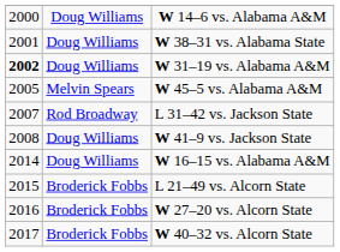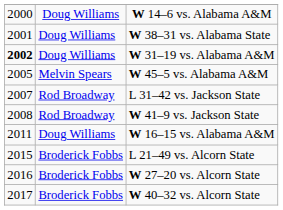W 41–9 vs. Jackson State | column 2: Doug Williams -> Rod Broadway
W 16–15 vs. Alabama A&M | column 1: 2014 -> 2011
